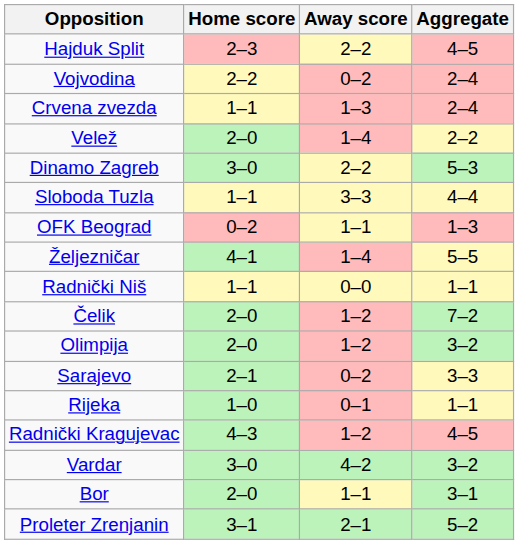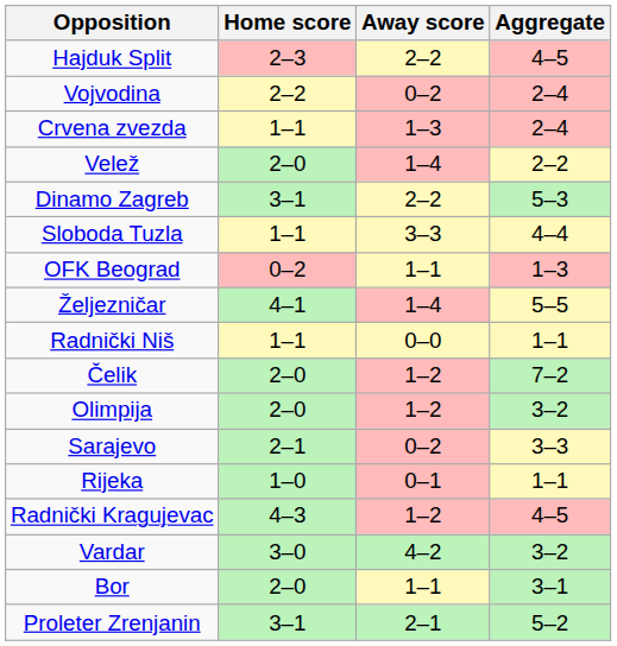Dinamo Zagreb | Home score: 3–0 -> 3–1
